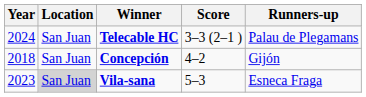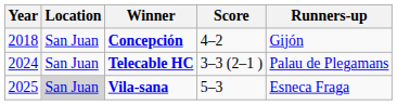rows swapped: Concepción <-> Telecable HC
Vila-sana | Year: 2023 -> 2025
